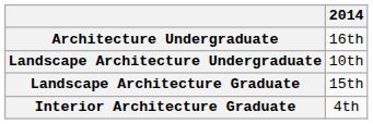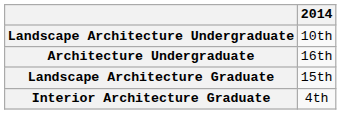rows swapped: Architecture Undergraduate <-> Landscape Architecture Undergraduate
